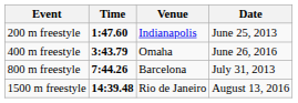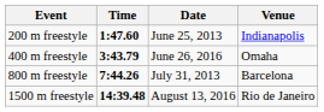columns swapped: Venue <-> Date
